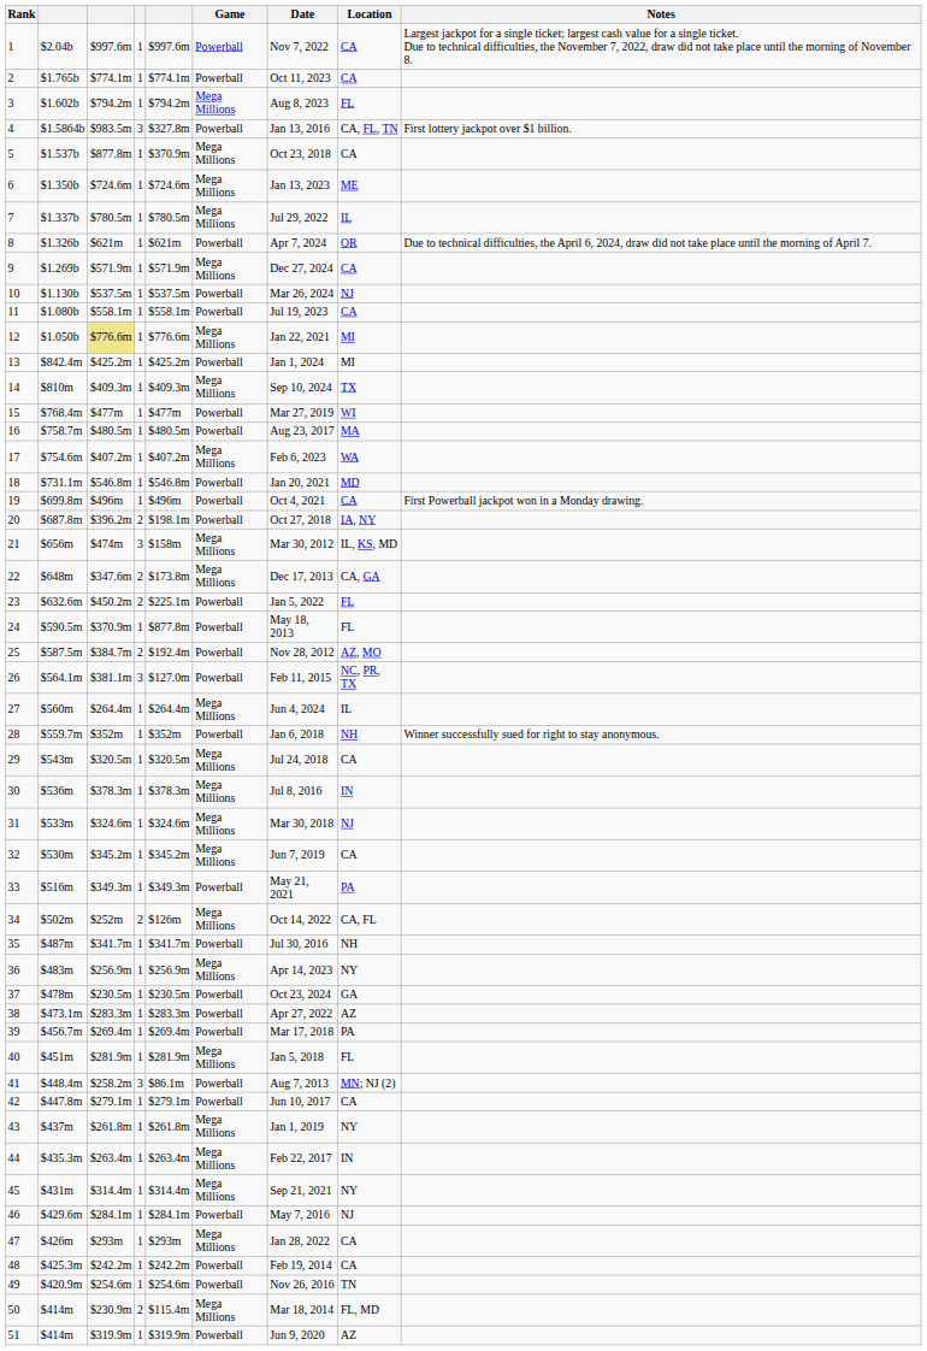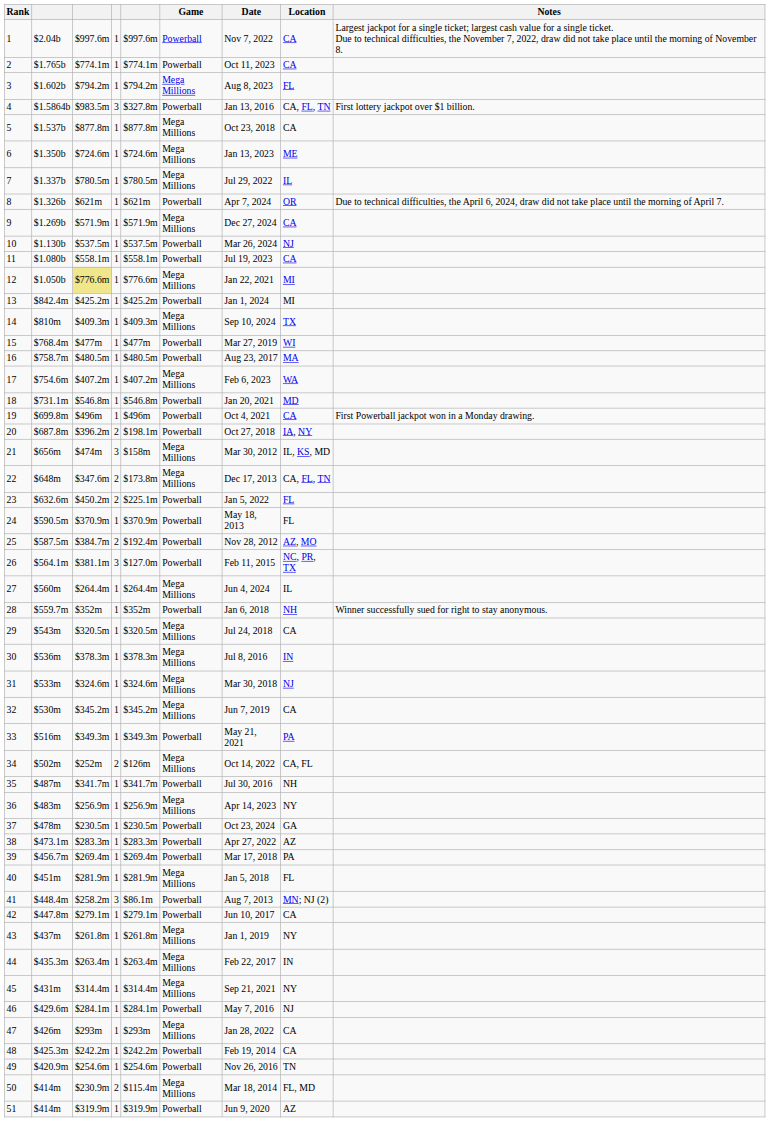5 | column 5: $370.9m -> $877.8m
22 | Location: CA, GA -> CA, FL, TN
24 | column 5: $877.8m -> $370.9m
